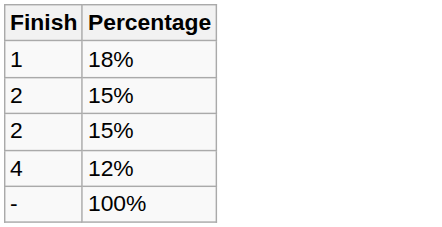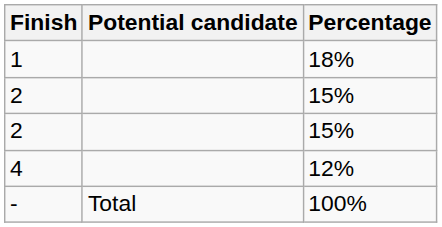+ column: Potential candidate | Total
